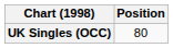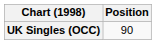UK Singles (OCC) | Position: 80 -> 90
